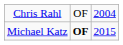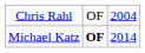Michael Katz | column 3: 2015 -> 2014
